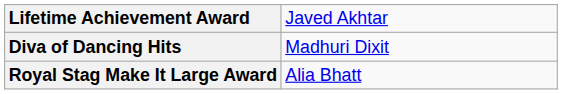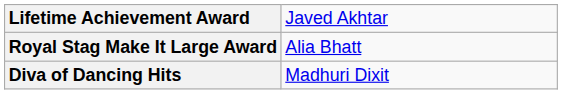rows swapped: Royal Stag Make It Large Award <-> Diva of Dancing Hits
